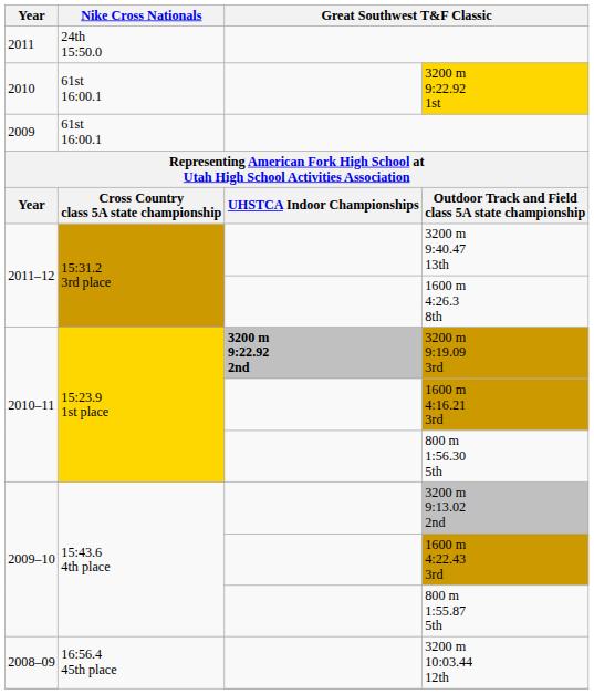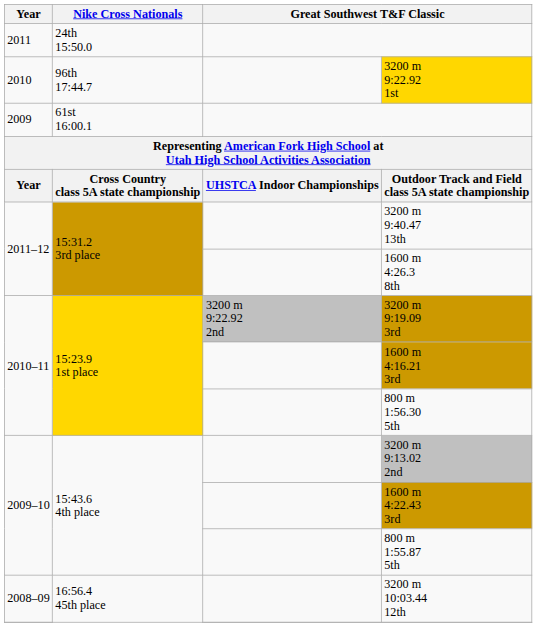3200 m 9:22.92 1st | Nike Cross Nationals: 61st 16:00.1 -> 96th 17:44.7
3200 m 9:19.09 3rd | column 3: bold -> normal
